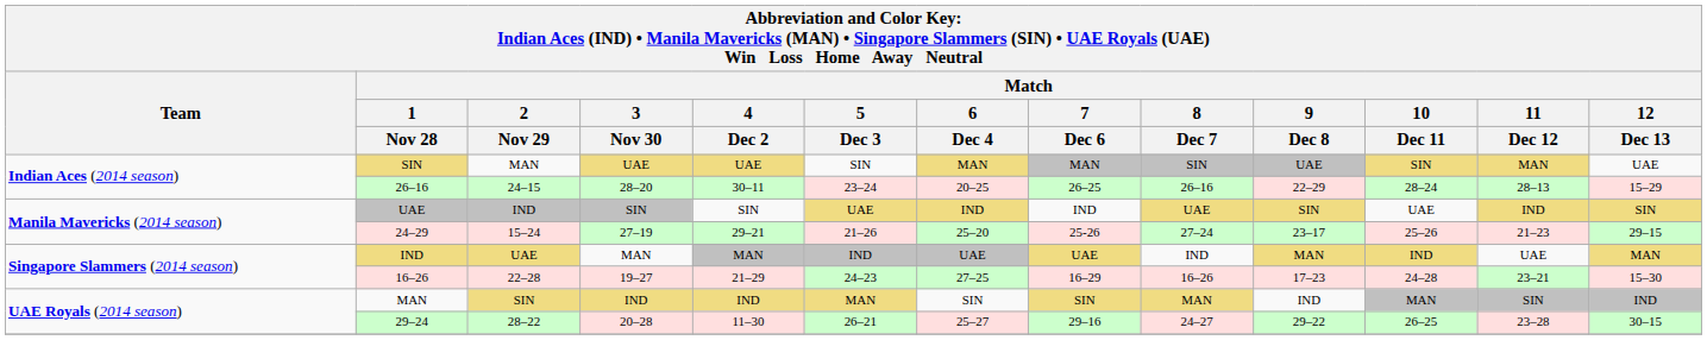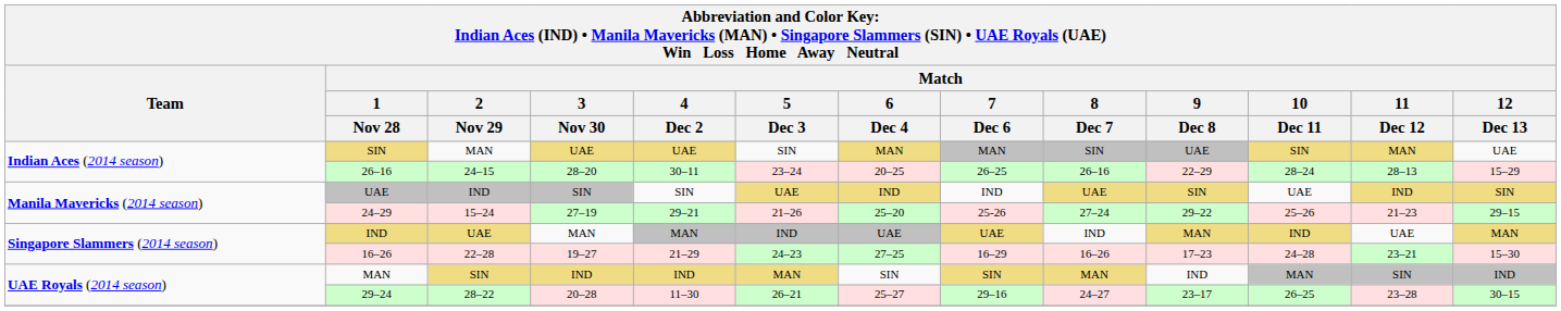24–29 | Match / 9 / Dec 8: 23–17 -> 29–22
29–24 | Match / 9 / Dec 8: 29–22 -> 23–17
